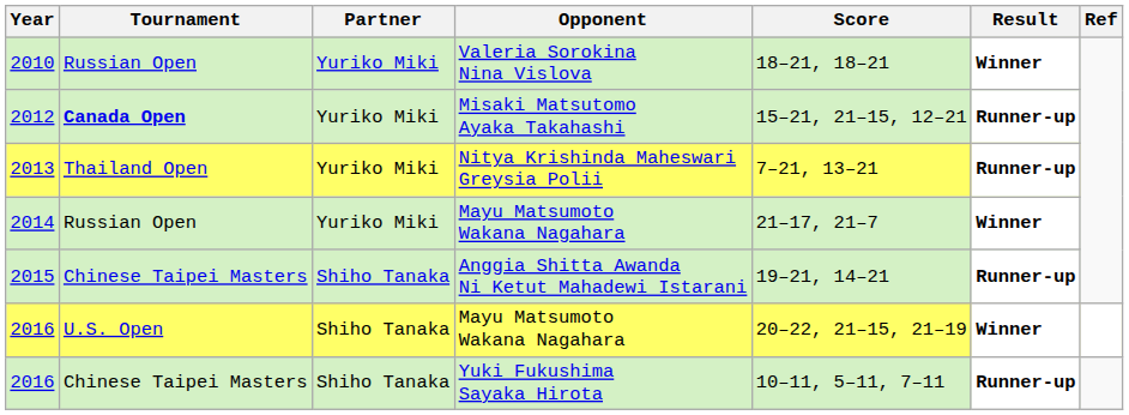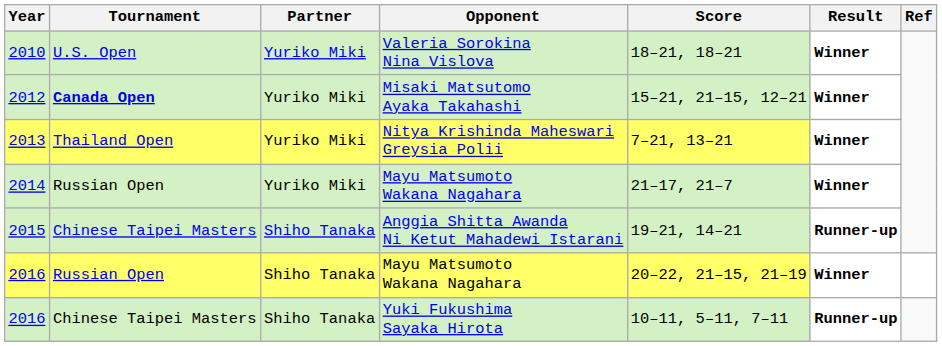2010 | Tournament: Russian Open -> U.S. Open
2012 | Result: Runner-up -> Winner
2013 | Result: Runner-up -> Winner
2016 / Mayu Matsumoto Wakana Nagahara | Tournament: U.S. Open -> Russian Open
